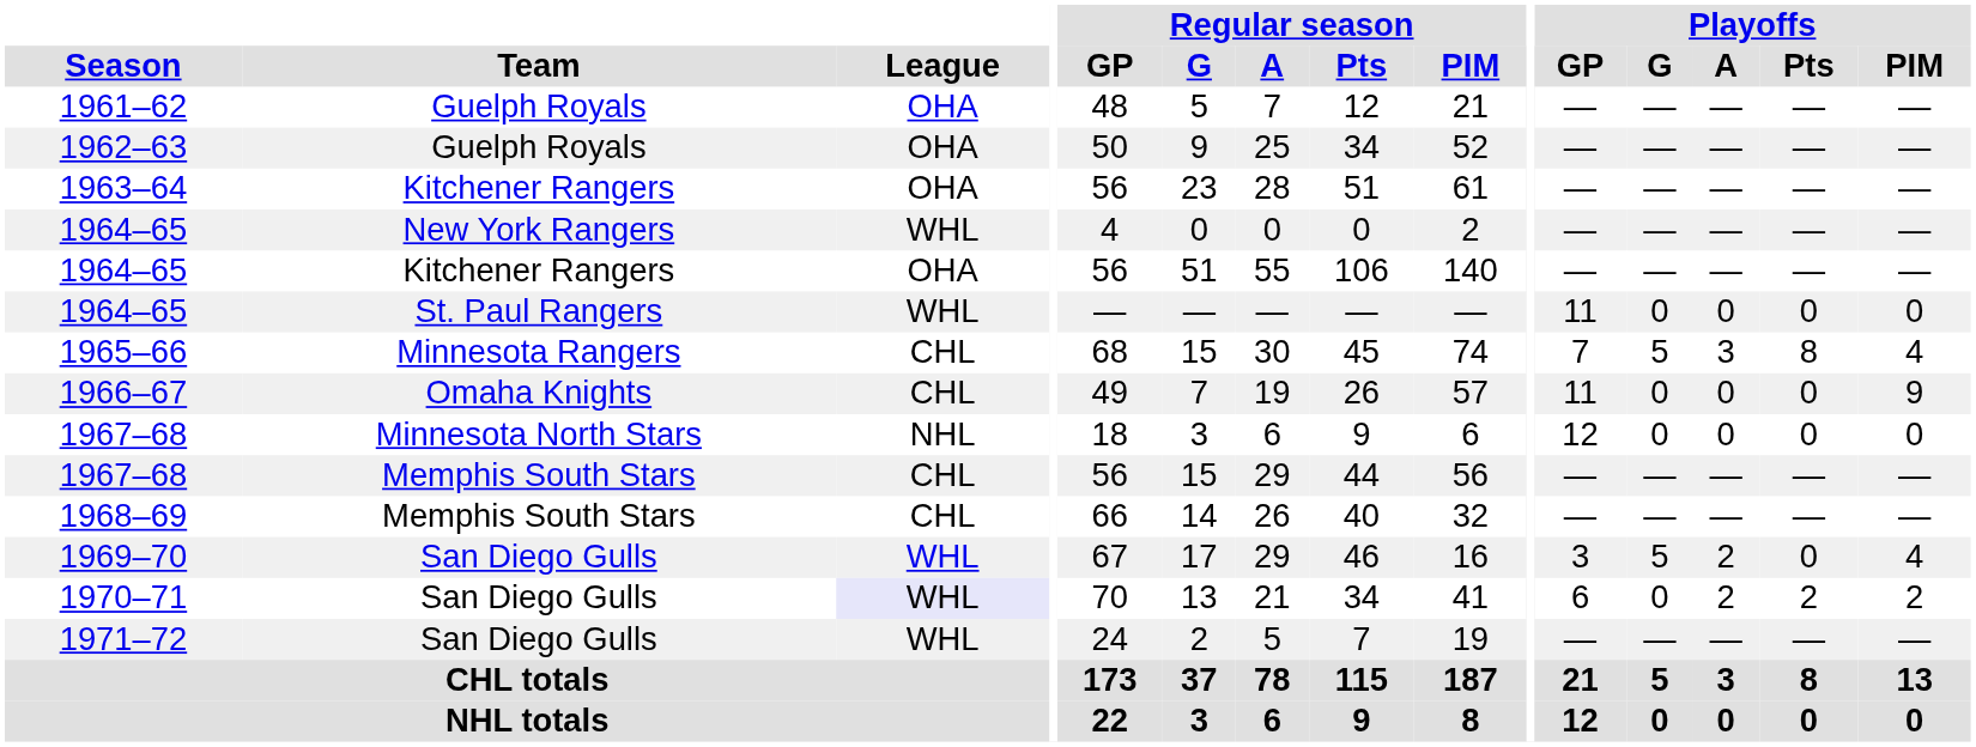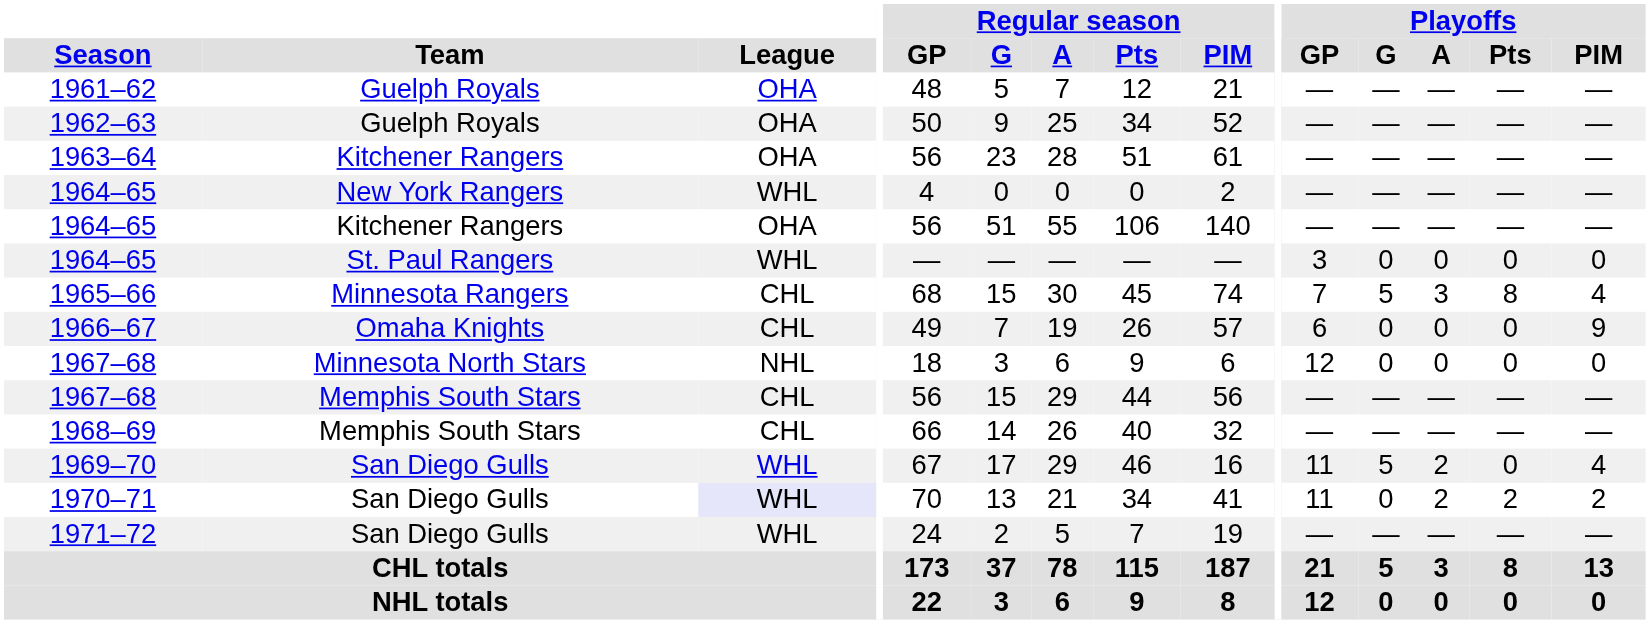1964–65 / St. Paul Rangers | Playoffs / GP: 11 -> 3
1966–67 | Playoffs / GP: 11 -> 6
1969–70 | Playoffs / GP: 3 -> 11
1970–71 | Playoffs / GP: 6 -> 11
